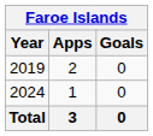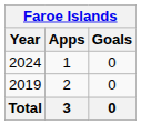rows swapped: 2019 <-> 2024
